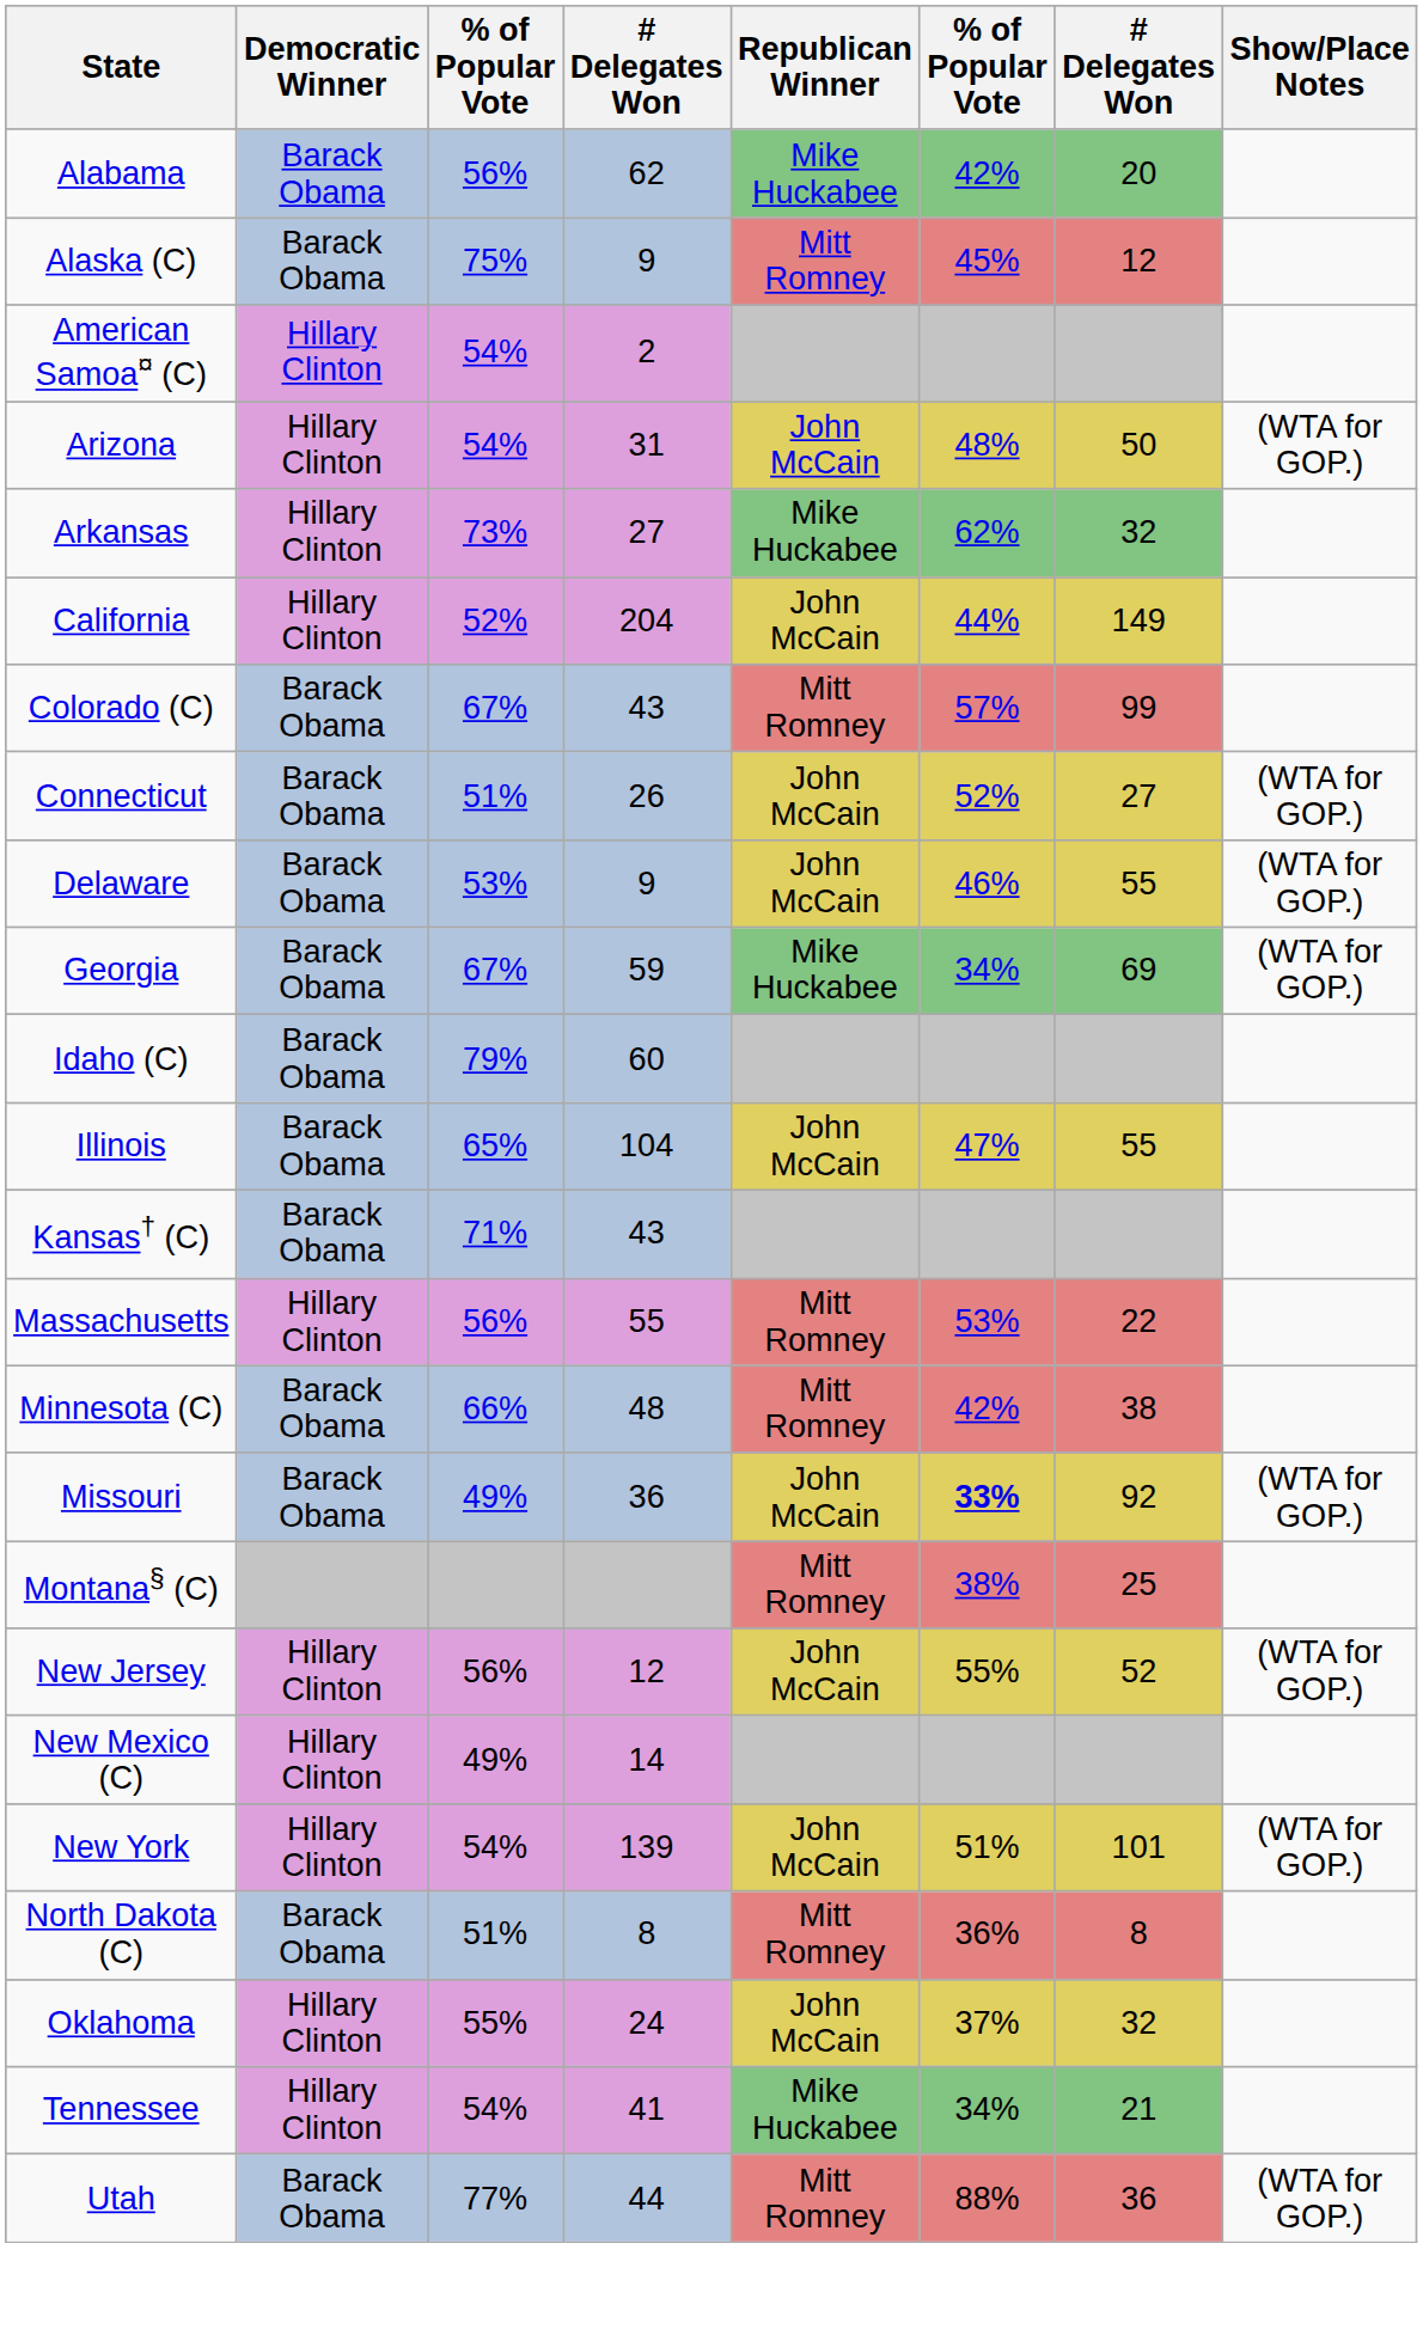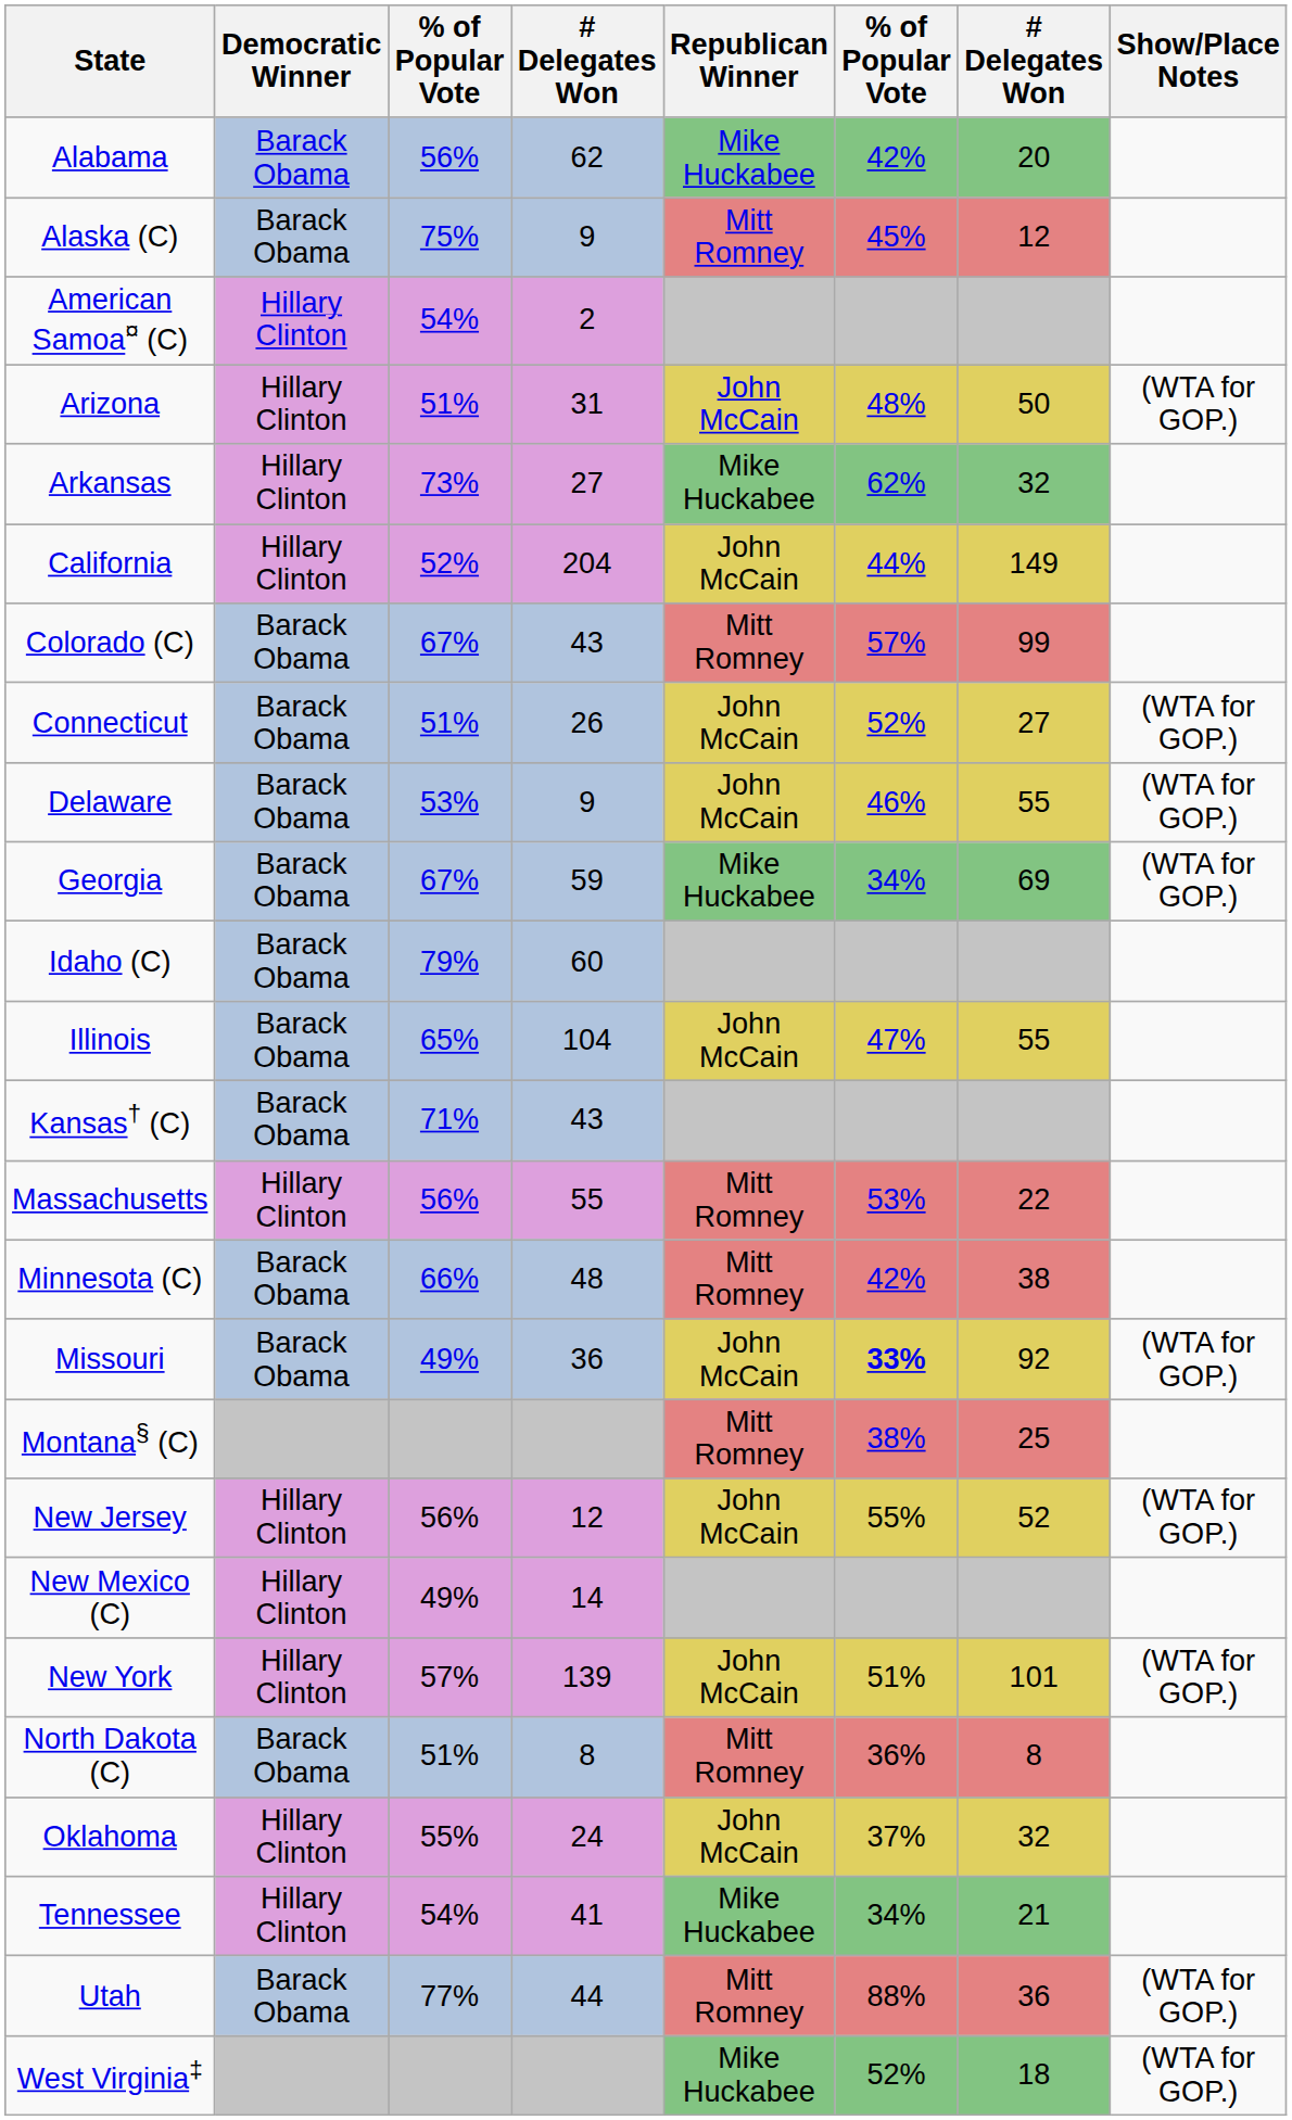Arizona | column 3: 54% -> 51%
New York | column 3: 54% -> 57%
+ row: West Virginia‡ | Mike Huckabee | 52% | 18 | (WTA for GOP.)
